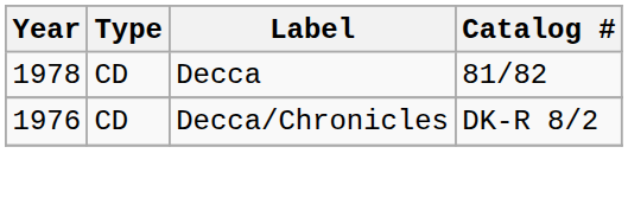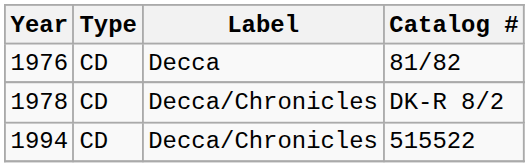81/82 | Year: 1978 -> 1976
DK-R 8/2 | Year: 1976 -> 1978
+ row: 1994 | CD | Decca/Chronicles | 515522
